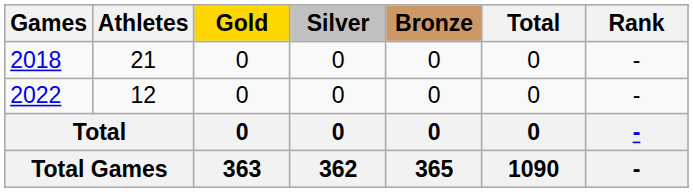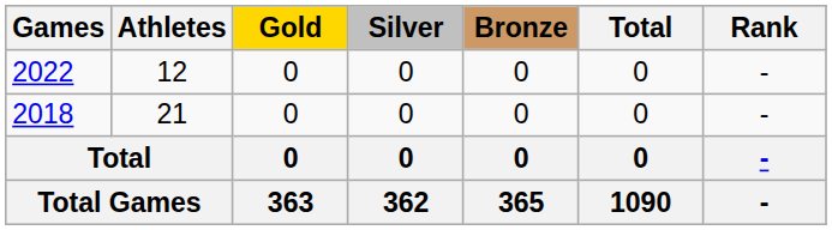rows swapped: 2018 <-> 2022
